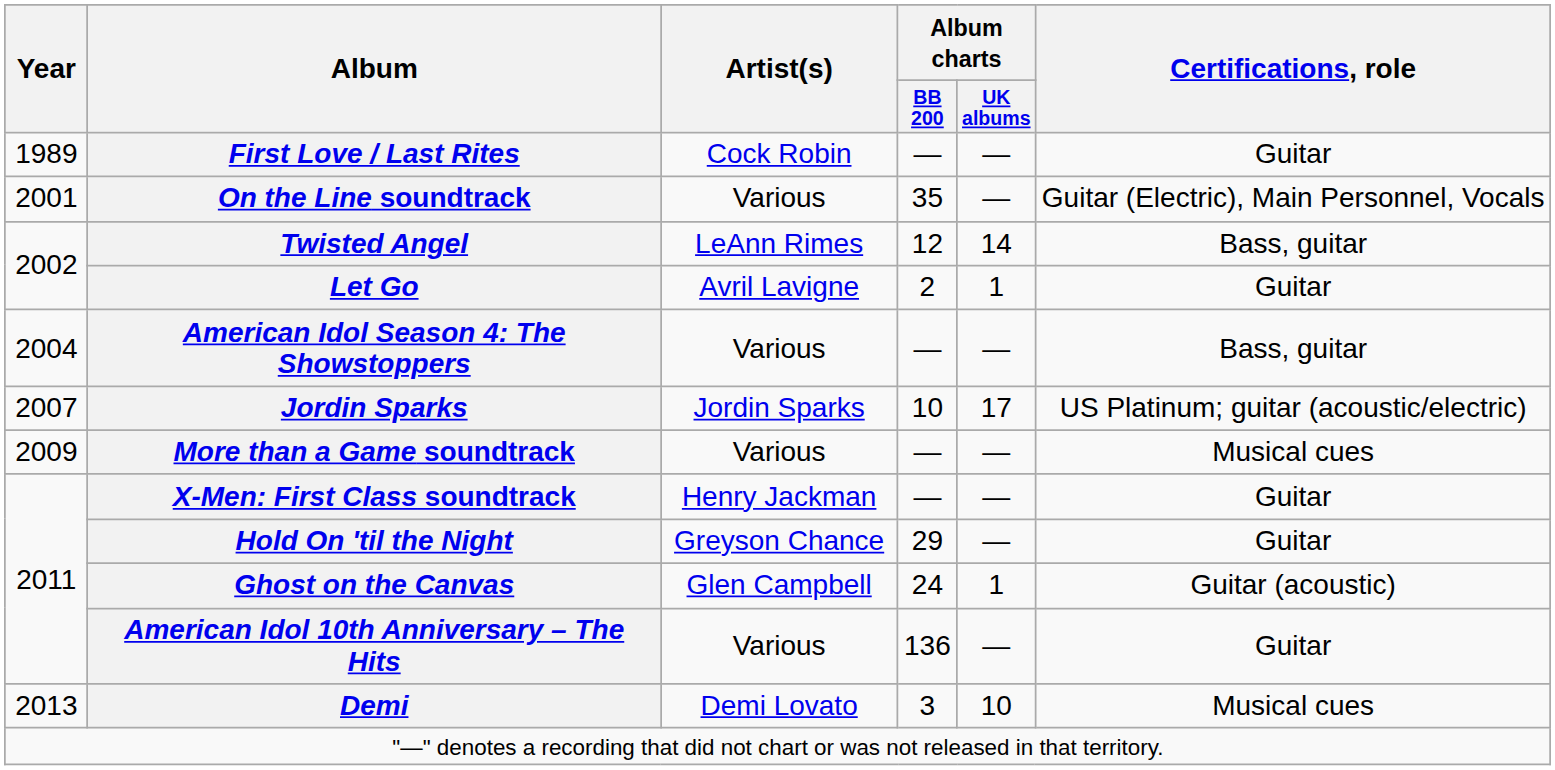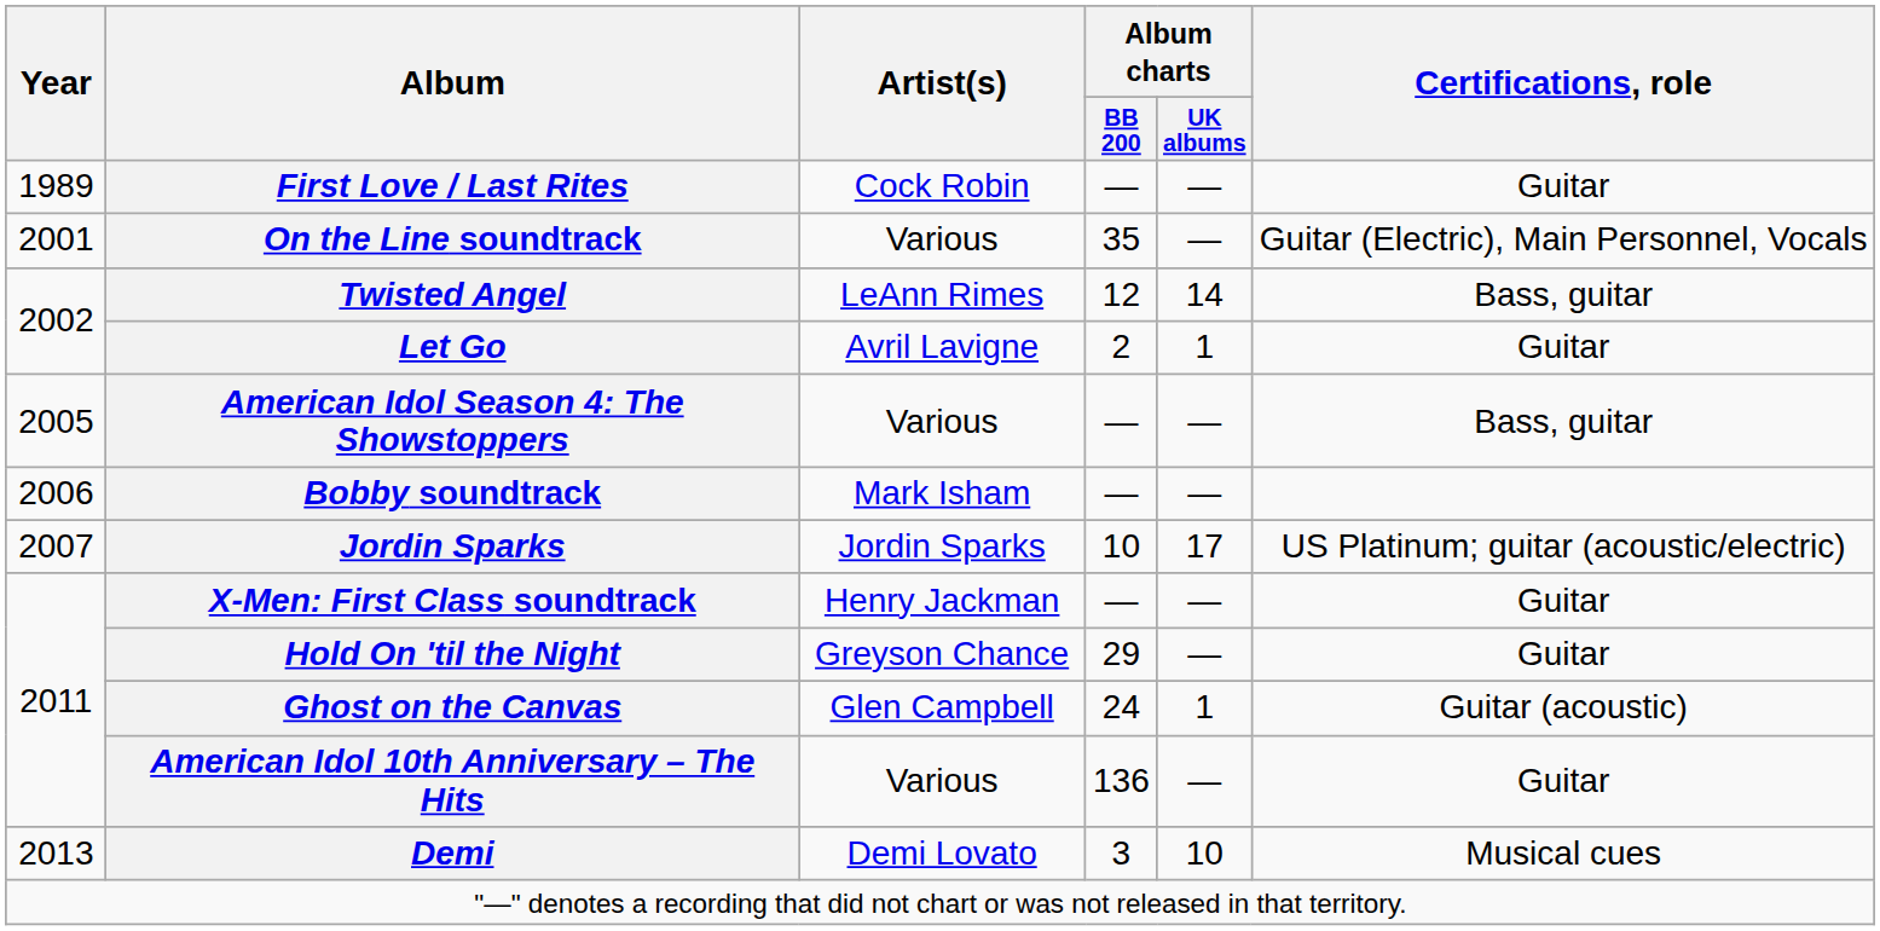American Idol Season 4: The Showstoppers | Year: 2004 -> 2005
+ row: 2006 | Bobby soundtrack | Mark Isham | — | —
- row: 2009 | More than a Game soundtrack | Various | — | — | Musical cues
